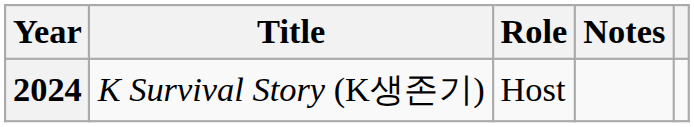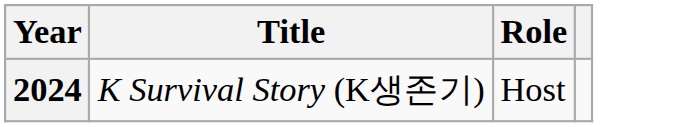- column: Notes
